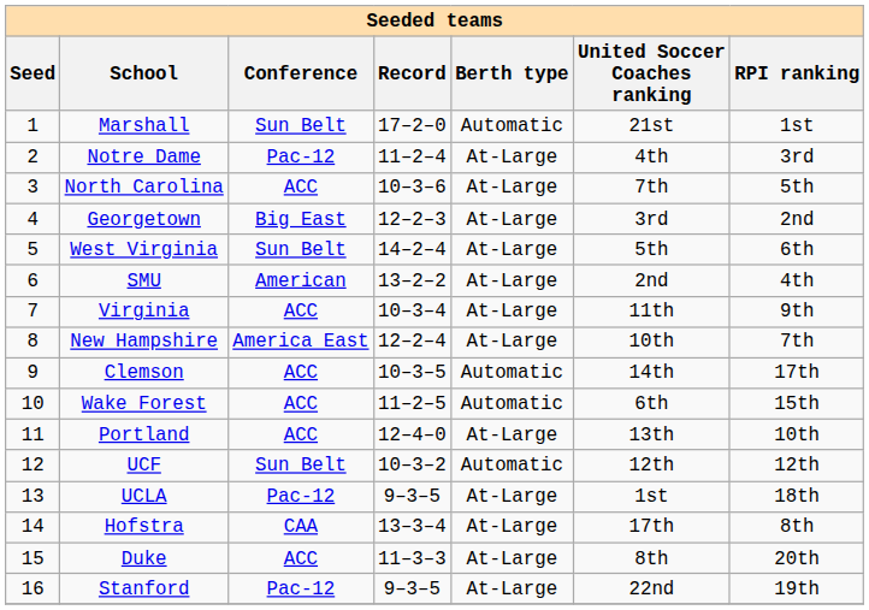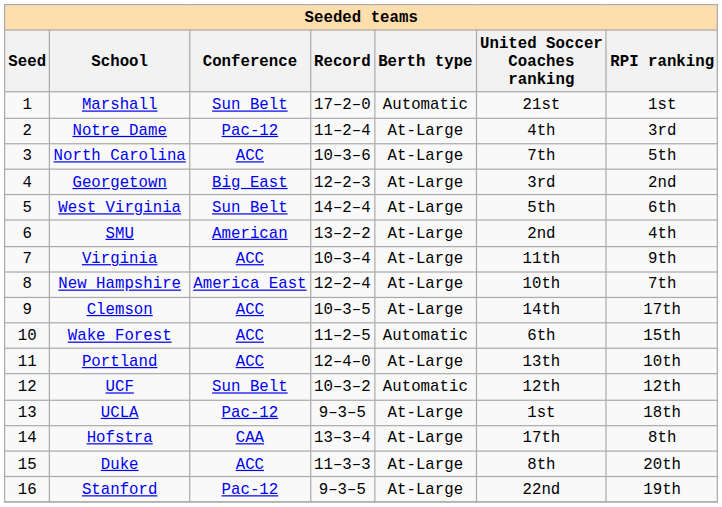Clemson | Berth type: Automatic -> At-Large
